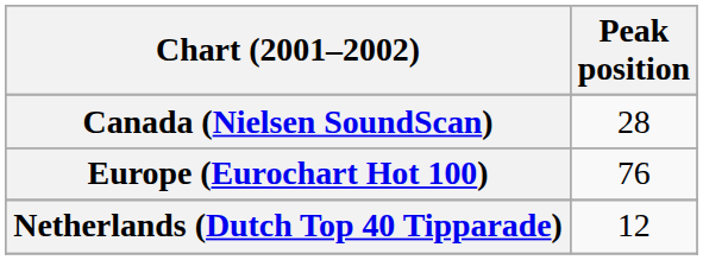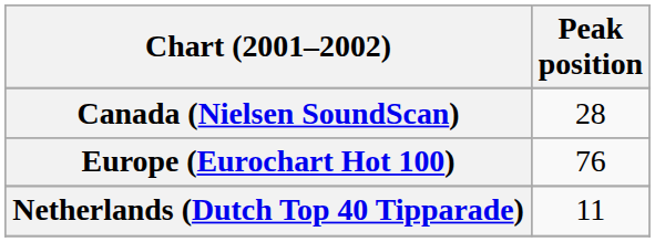Netherlands (Dutch Top 40 Tipparade) | Peak position: 12 -> 11
